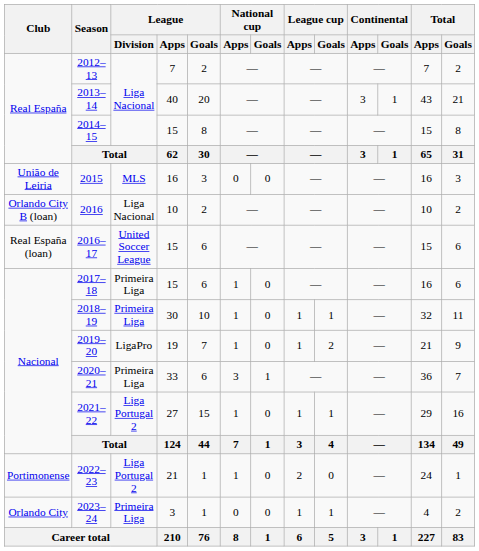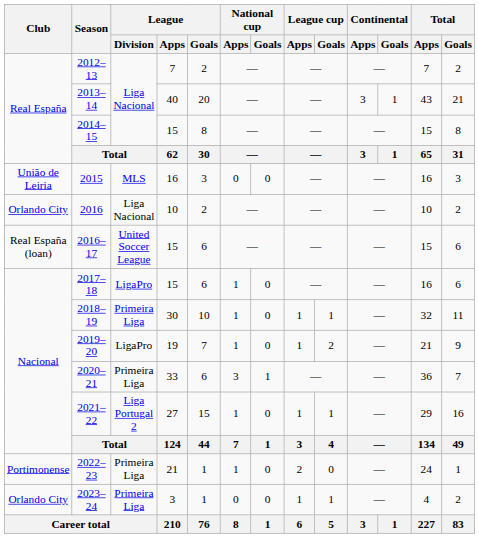2016 | Club: Orlando City B (loan) -> Orlando City
2017–18 | League / Division: Primeira Liga -> LigaPro
2022–23 | League / Division: Liga Portugal 2 -> Primeira Liga
